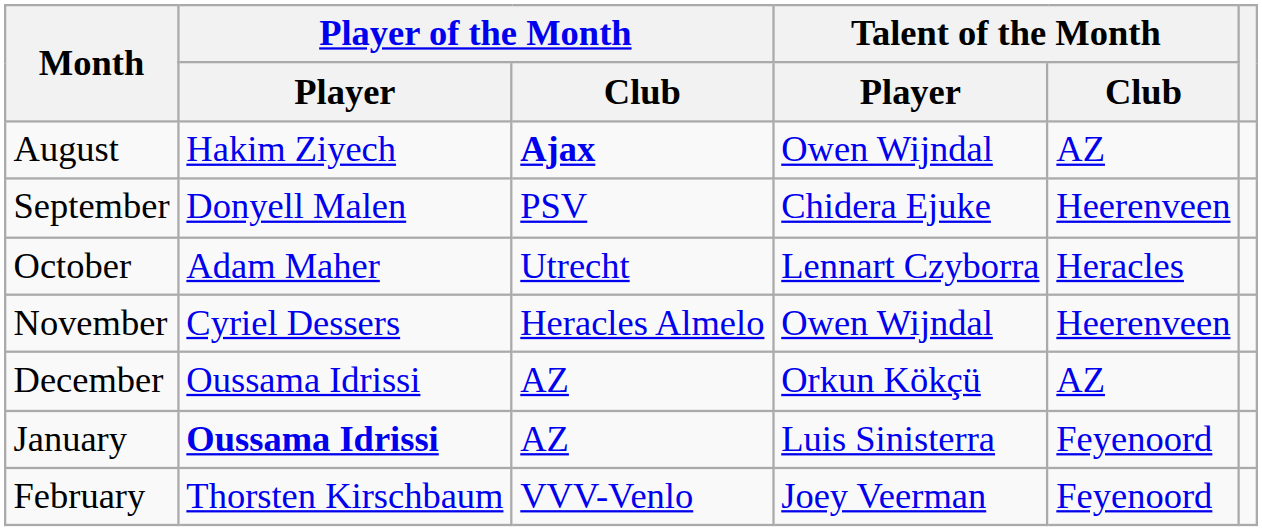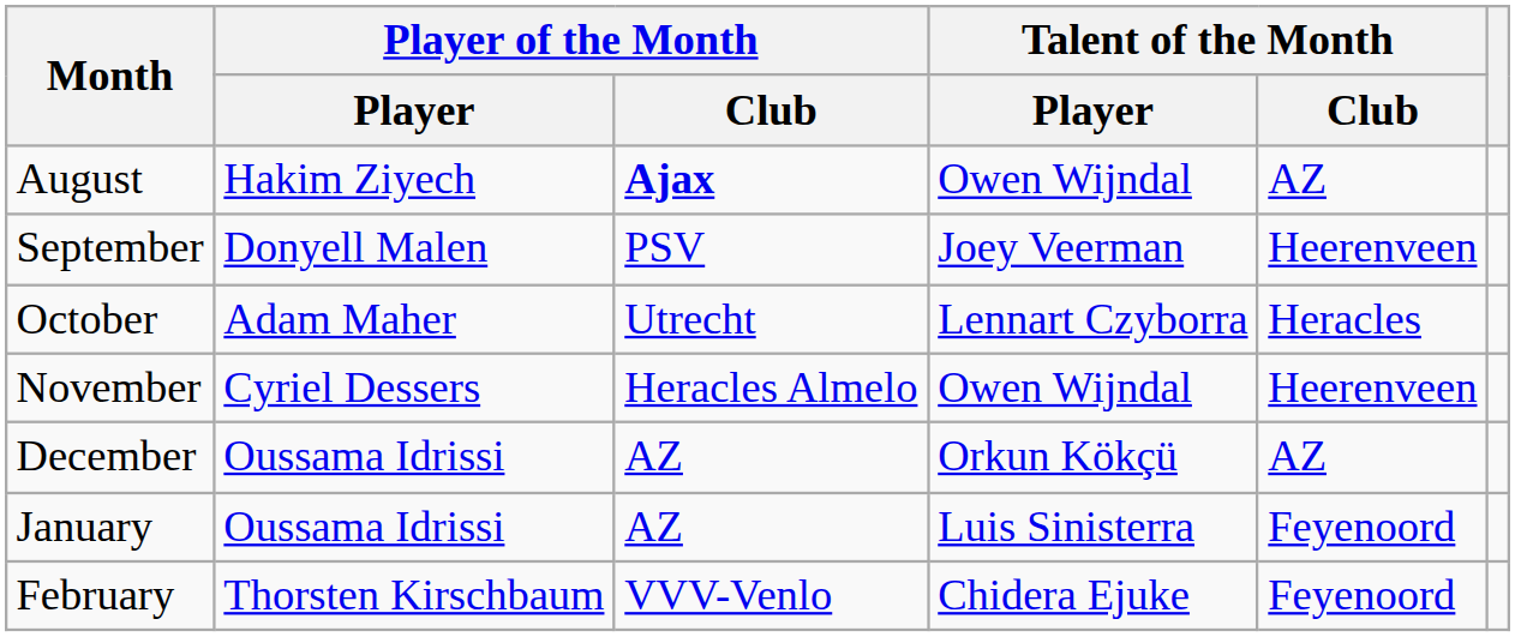September | Talent of the Month / Player: Chidera Ejuke -> Joey Veerman
January | Player of the Month / Player: bold -> normal
February | Talent of the Month / Player: Joey Veerman -> Chidera Ejuke
